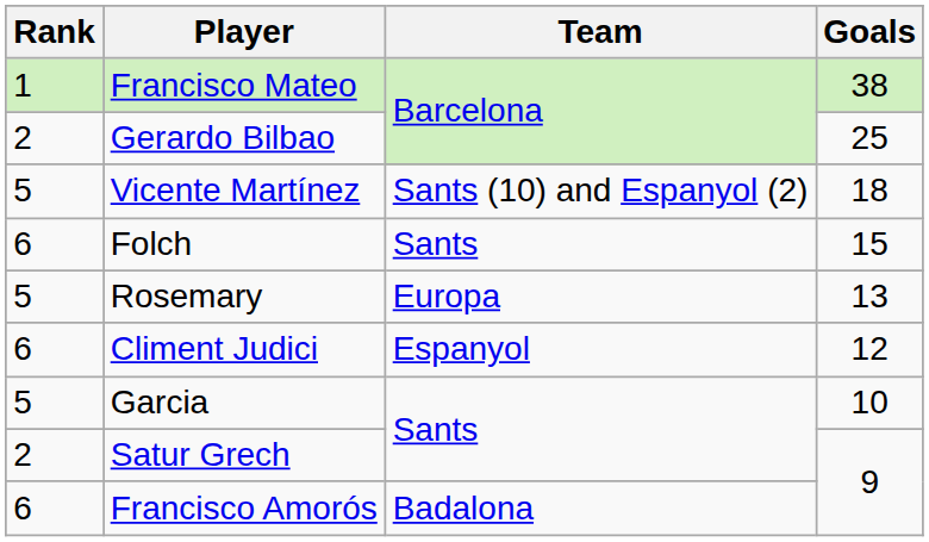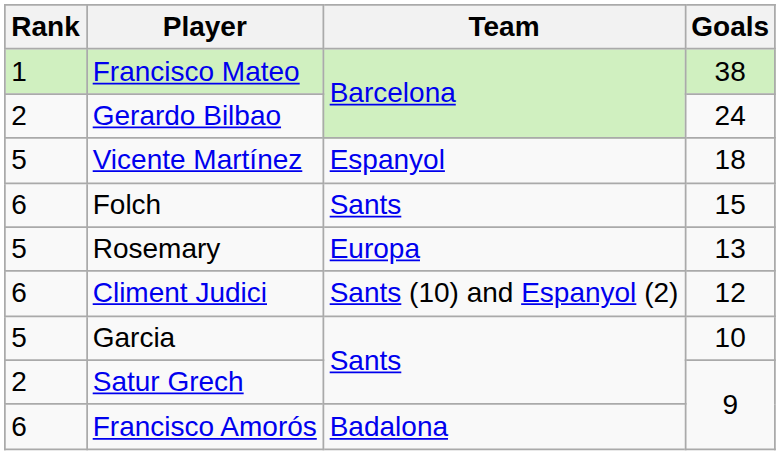Gerardo Bilbao | Goals: 25 -> 24
Vicente Martínez | Team: Sants (10) and Espanyol (2) -> Espanyol
Climent Judici | Team: Espanyol -> Sants (10) and Espanyol (2)
